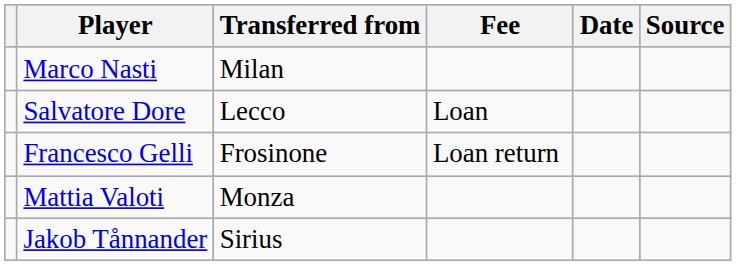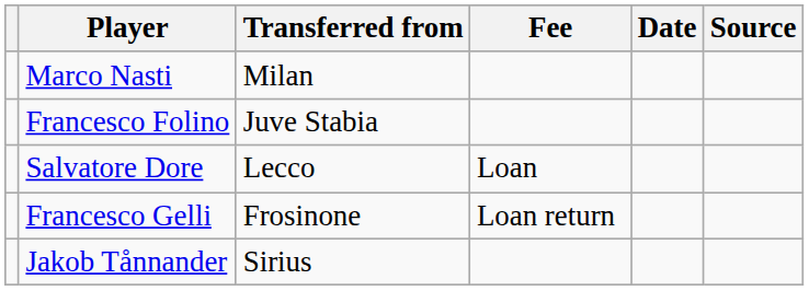+ row: Francesco Folino | Juve Stabia
- row: Mattia Valoti | Monza
